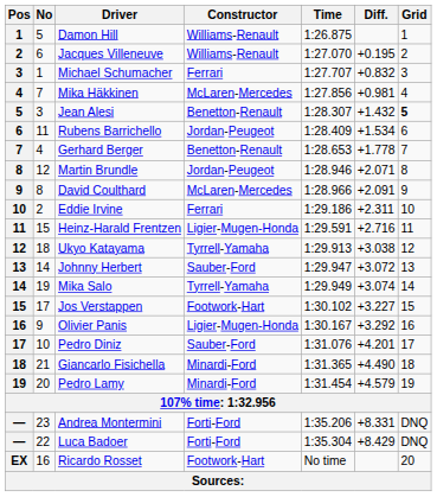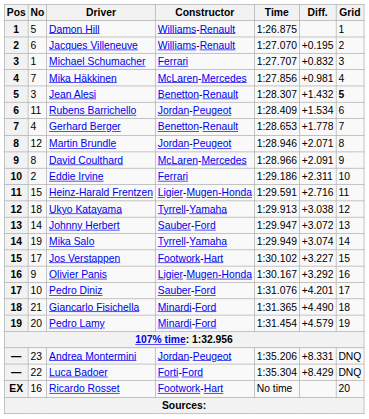Andrea Montermini | Constructor: Forti-Ford -> Jordan-Peugeot
